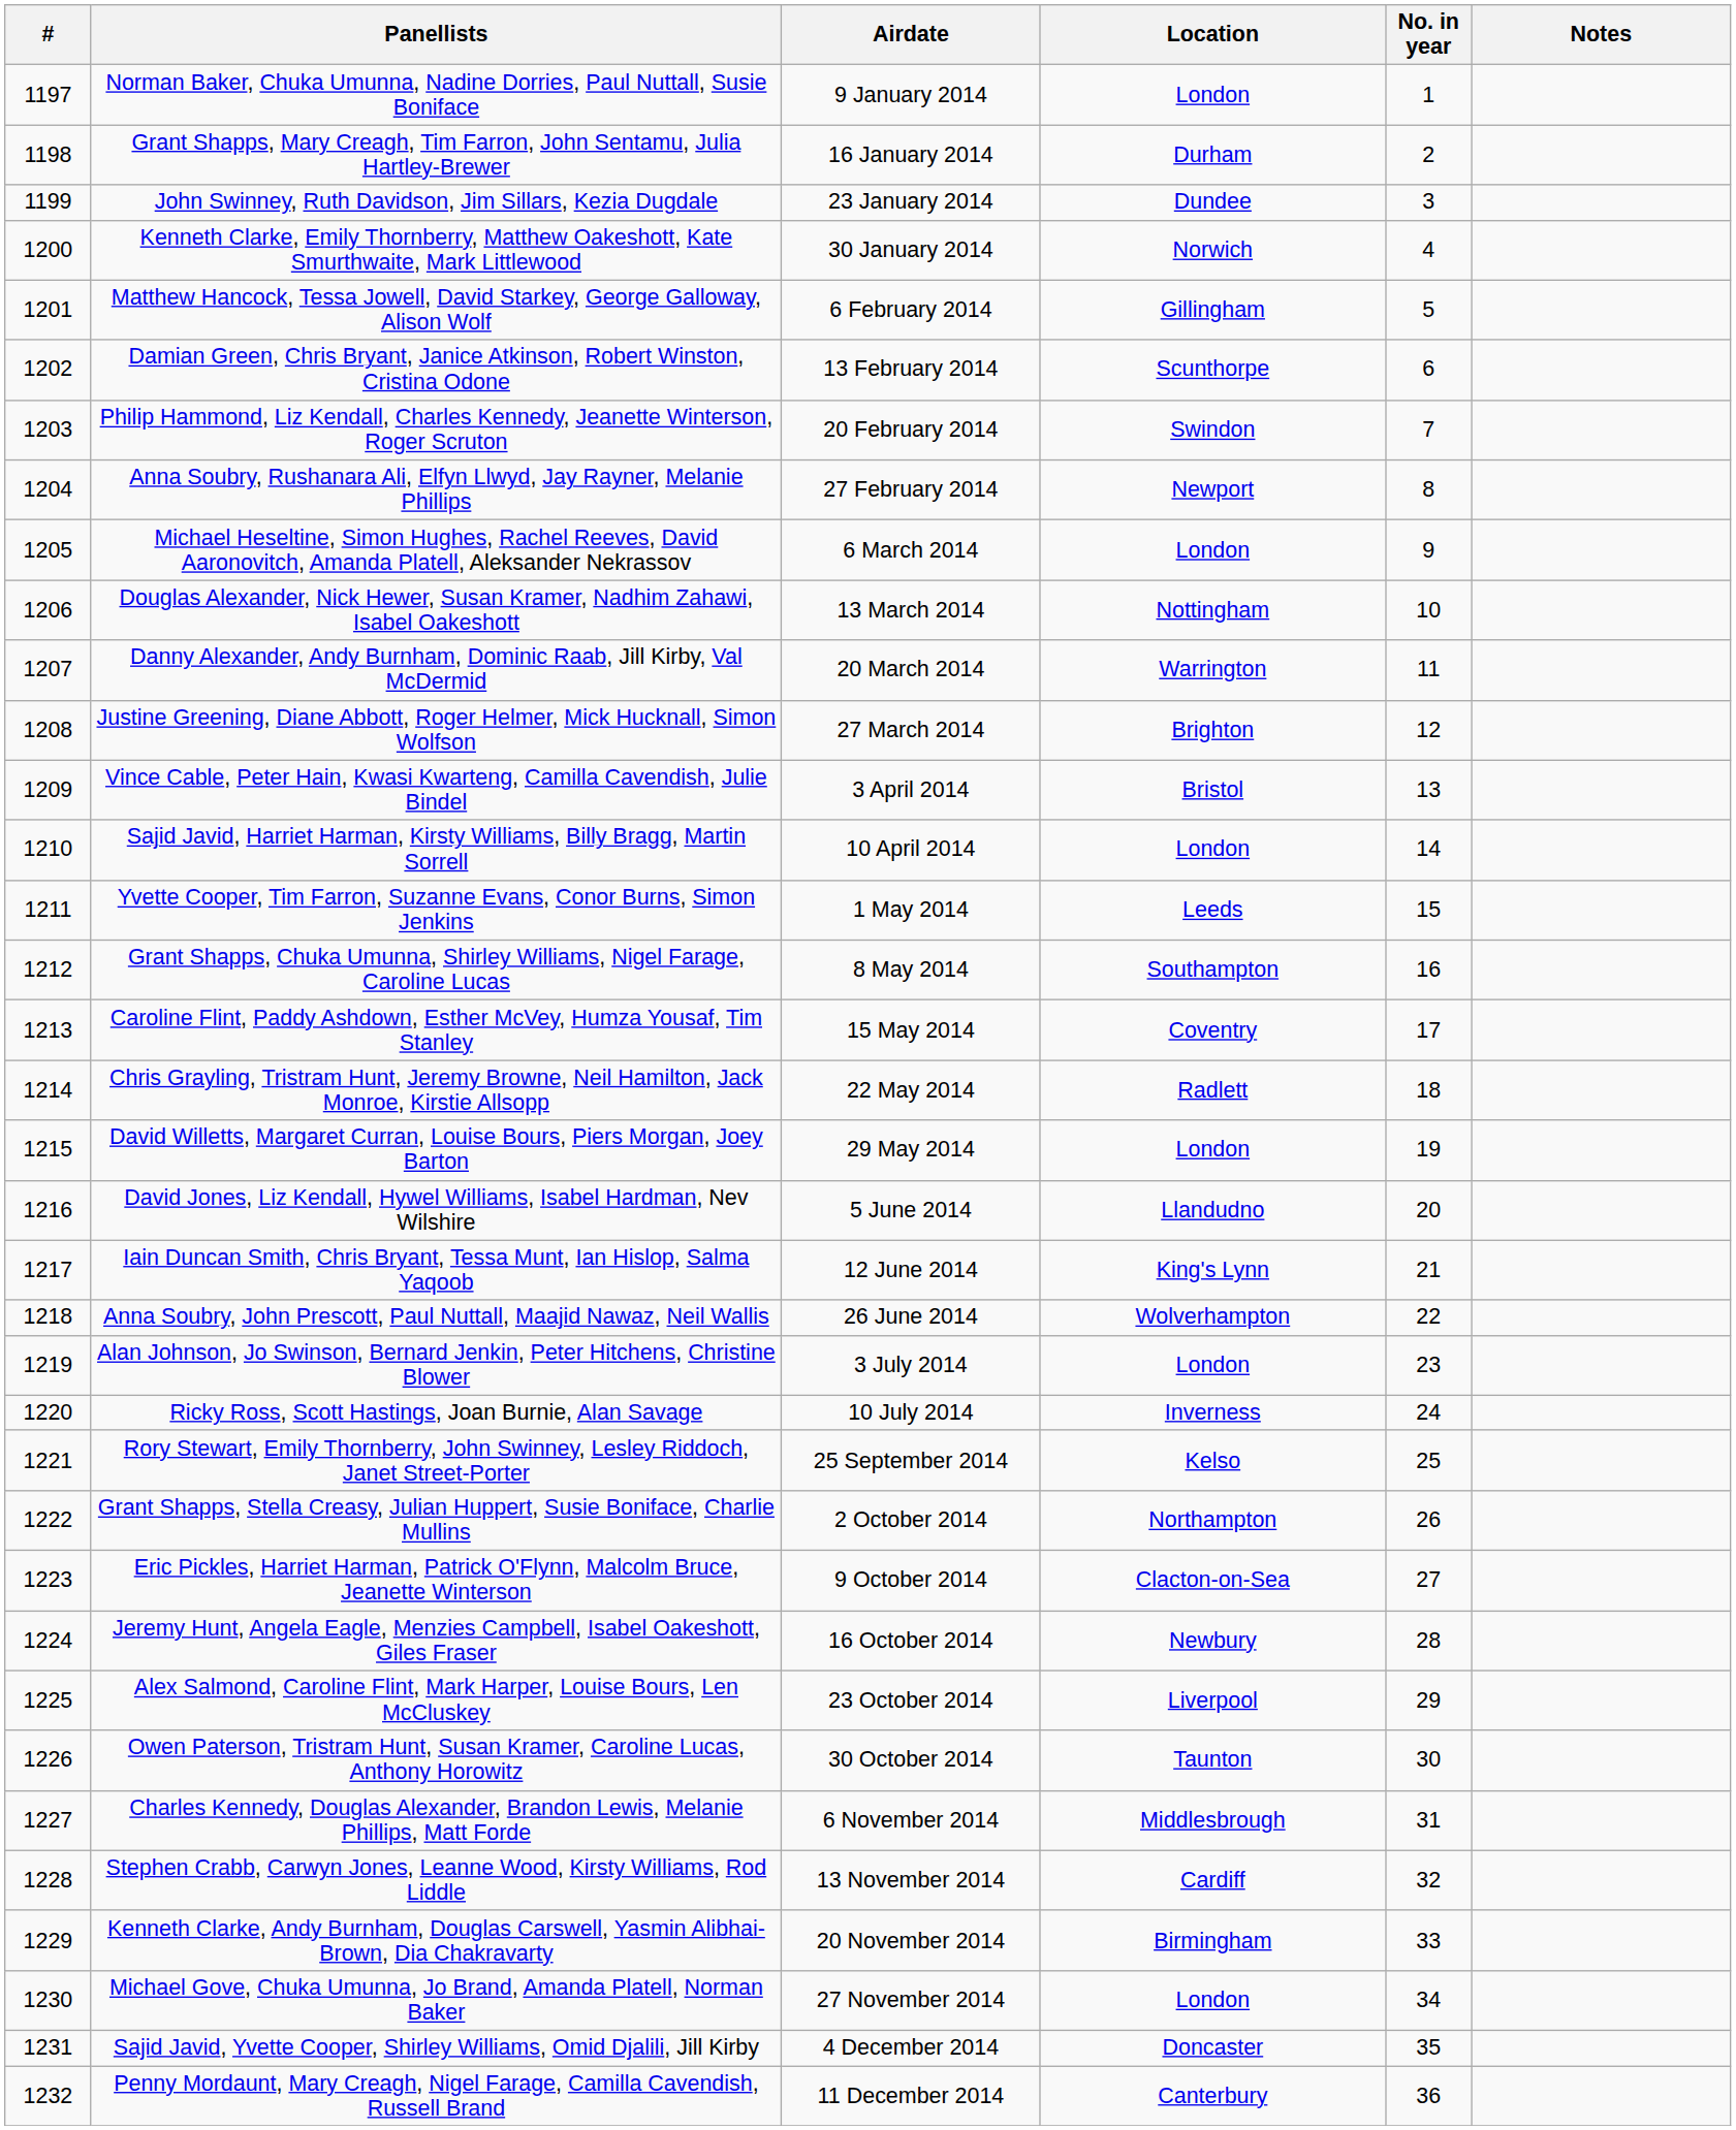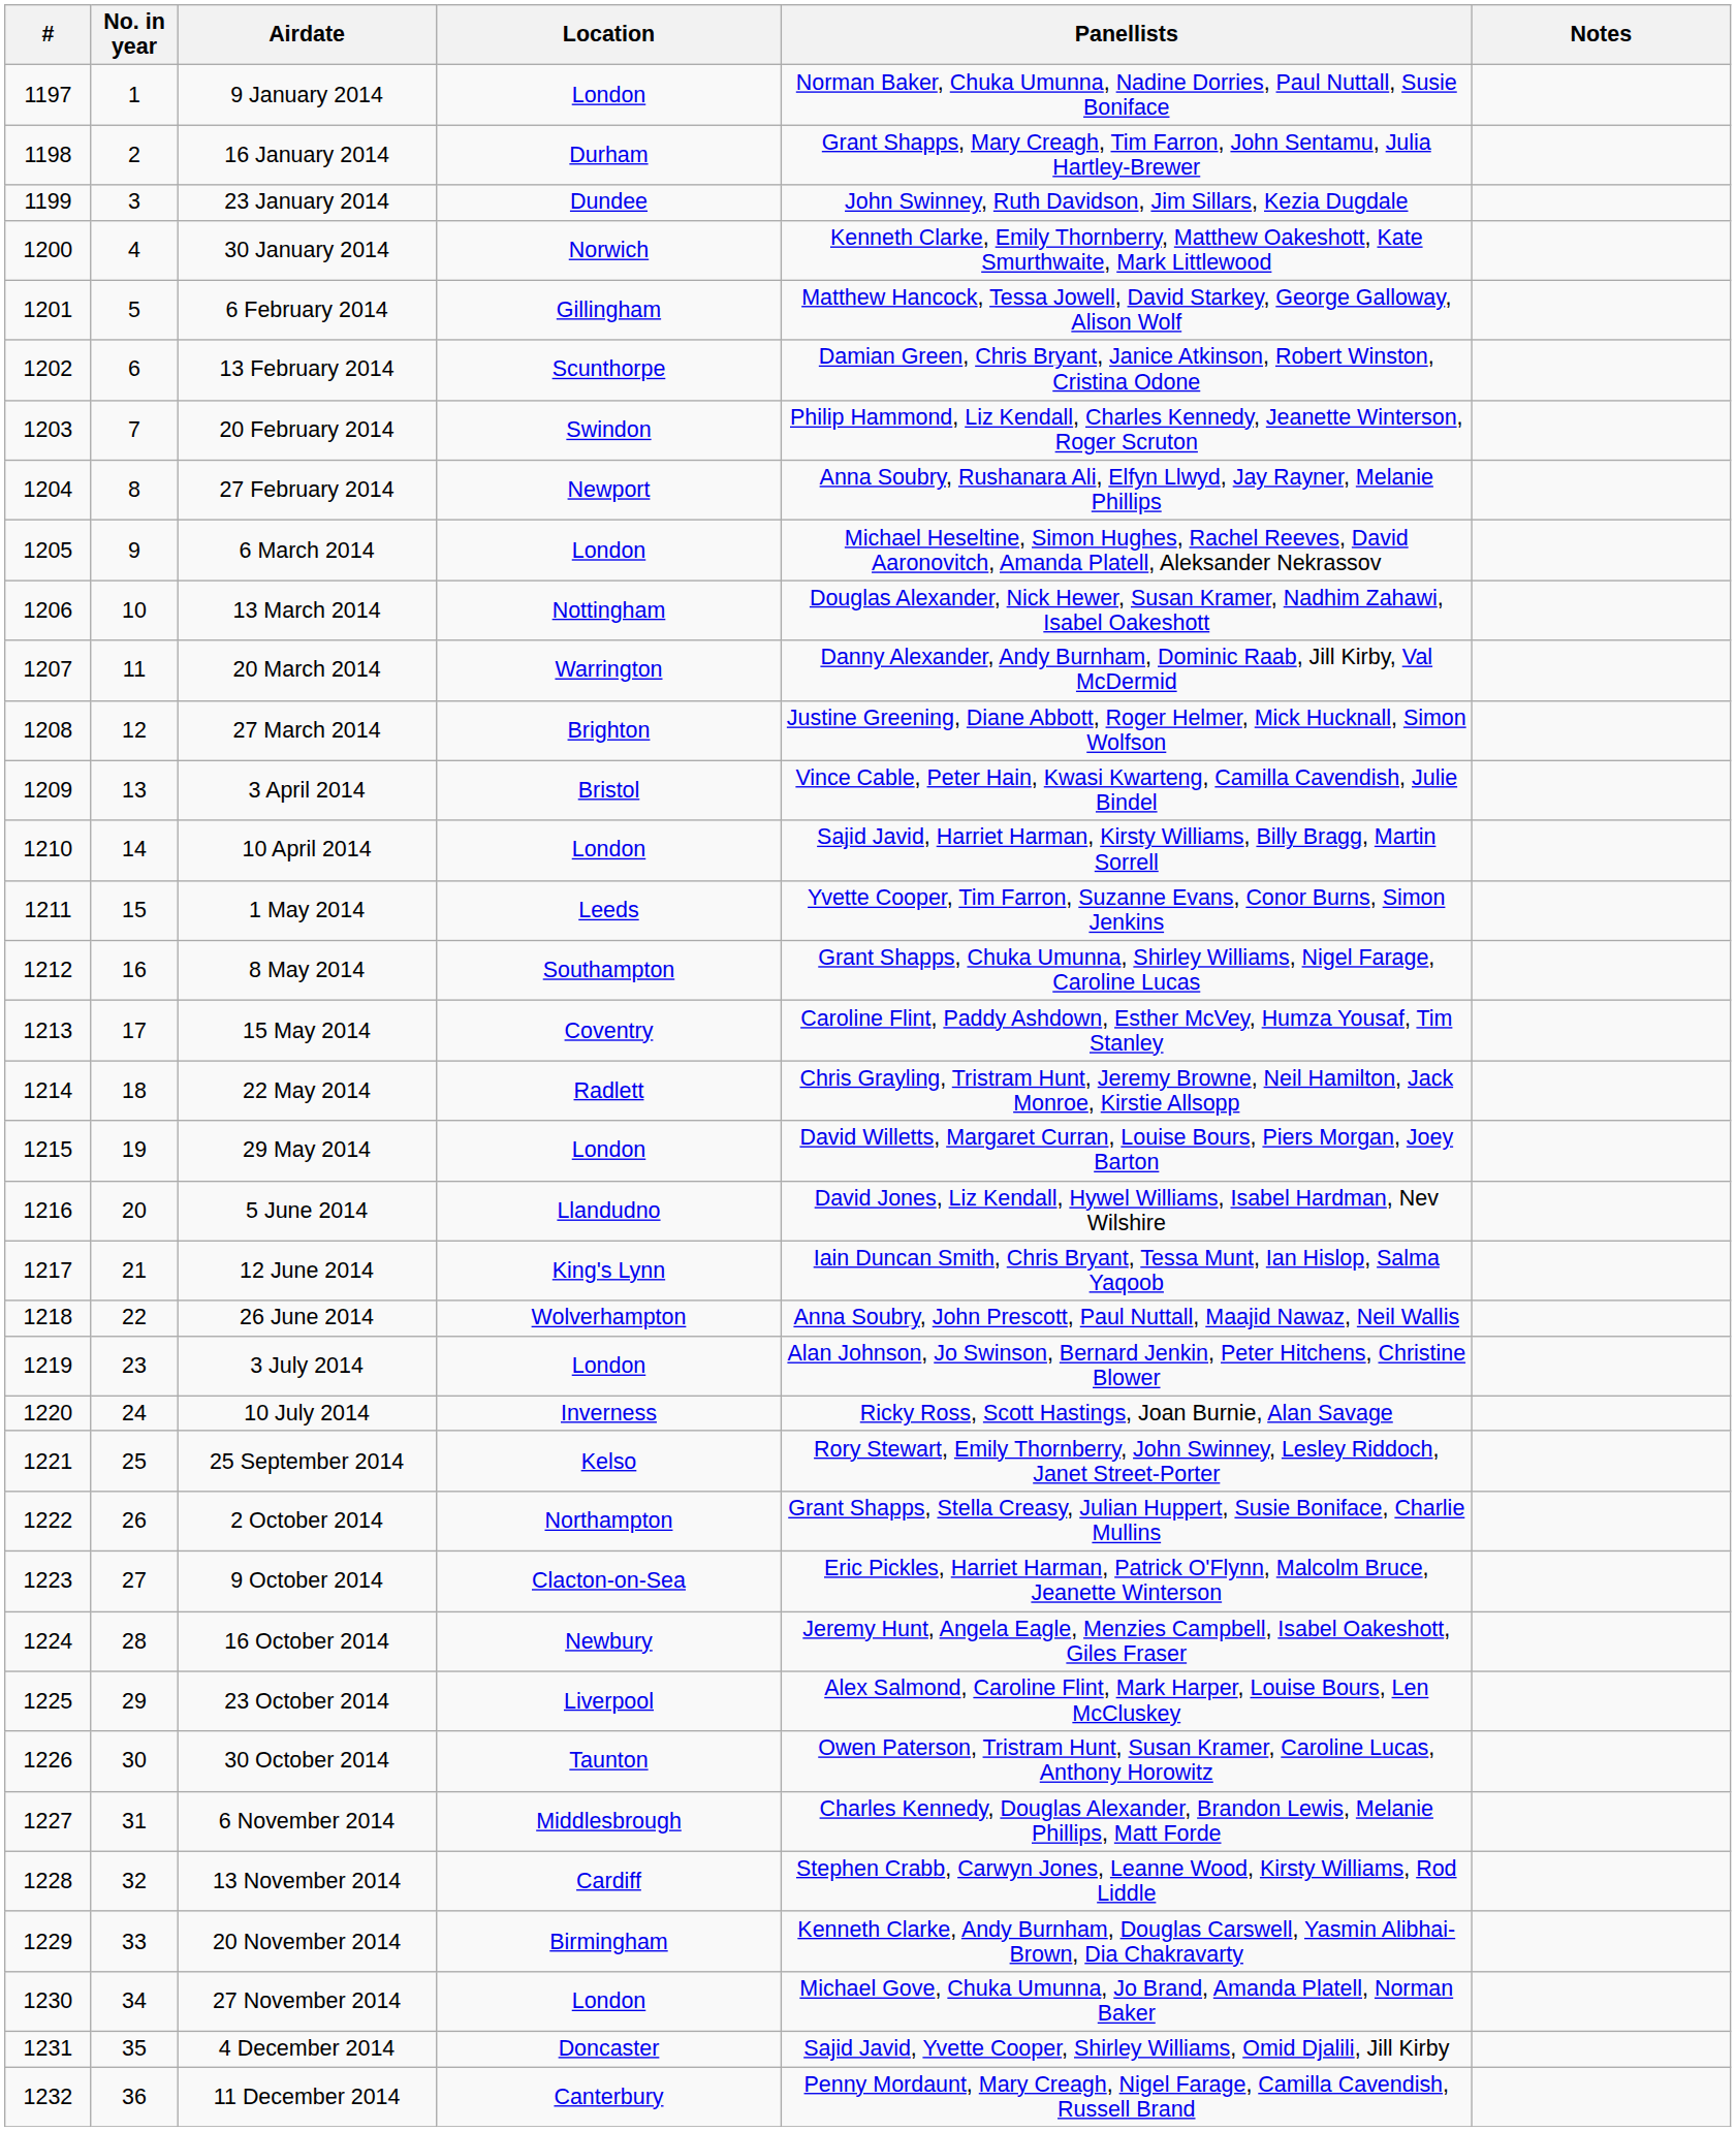columns swapped: No. in year <-> Panellists
